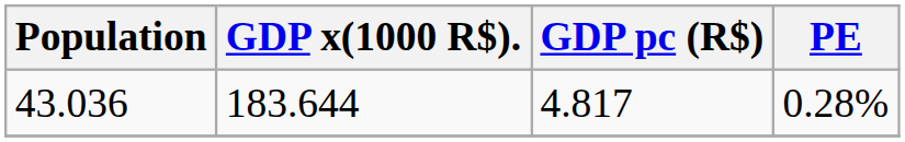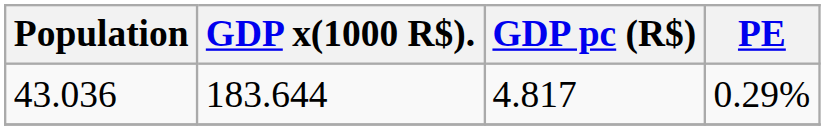43.036 | PE: 0.28% -> 0.29%
